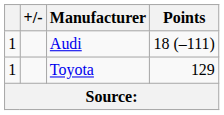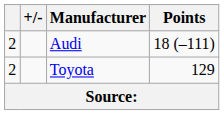Audi | column 1: 1 -> 2
Toyota | column 1: 1 -> 2
